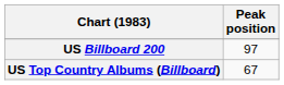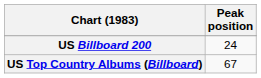US Billboard 200 | Peak position: 97 -> 24
